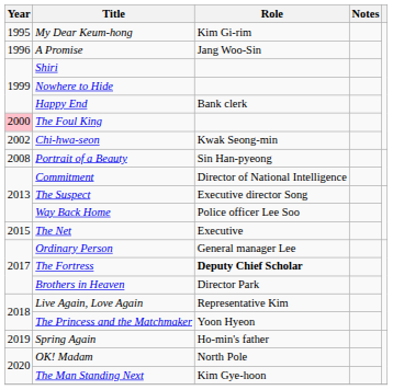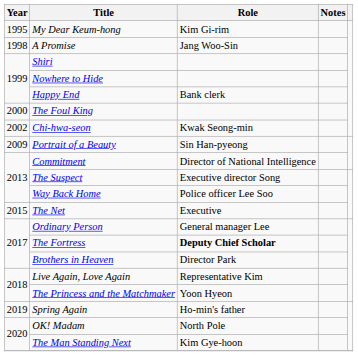A Promise | Year: 1996 -> 1998
The Foul King | Year: pink background -> no background
Portrait of a Beauty | Year: 2008 -> 2009
